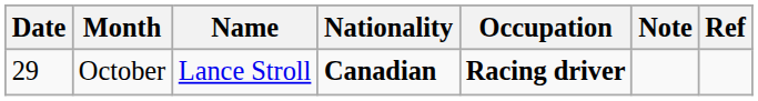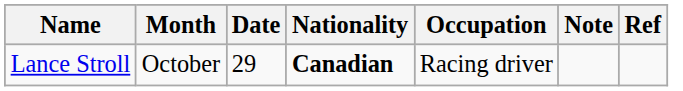columns swapped: Date <-> Name
October | Occupation: bold -> normal
